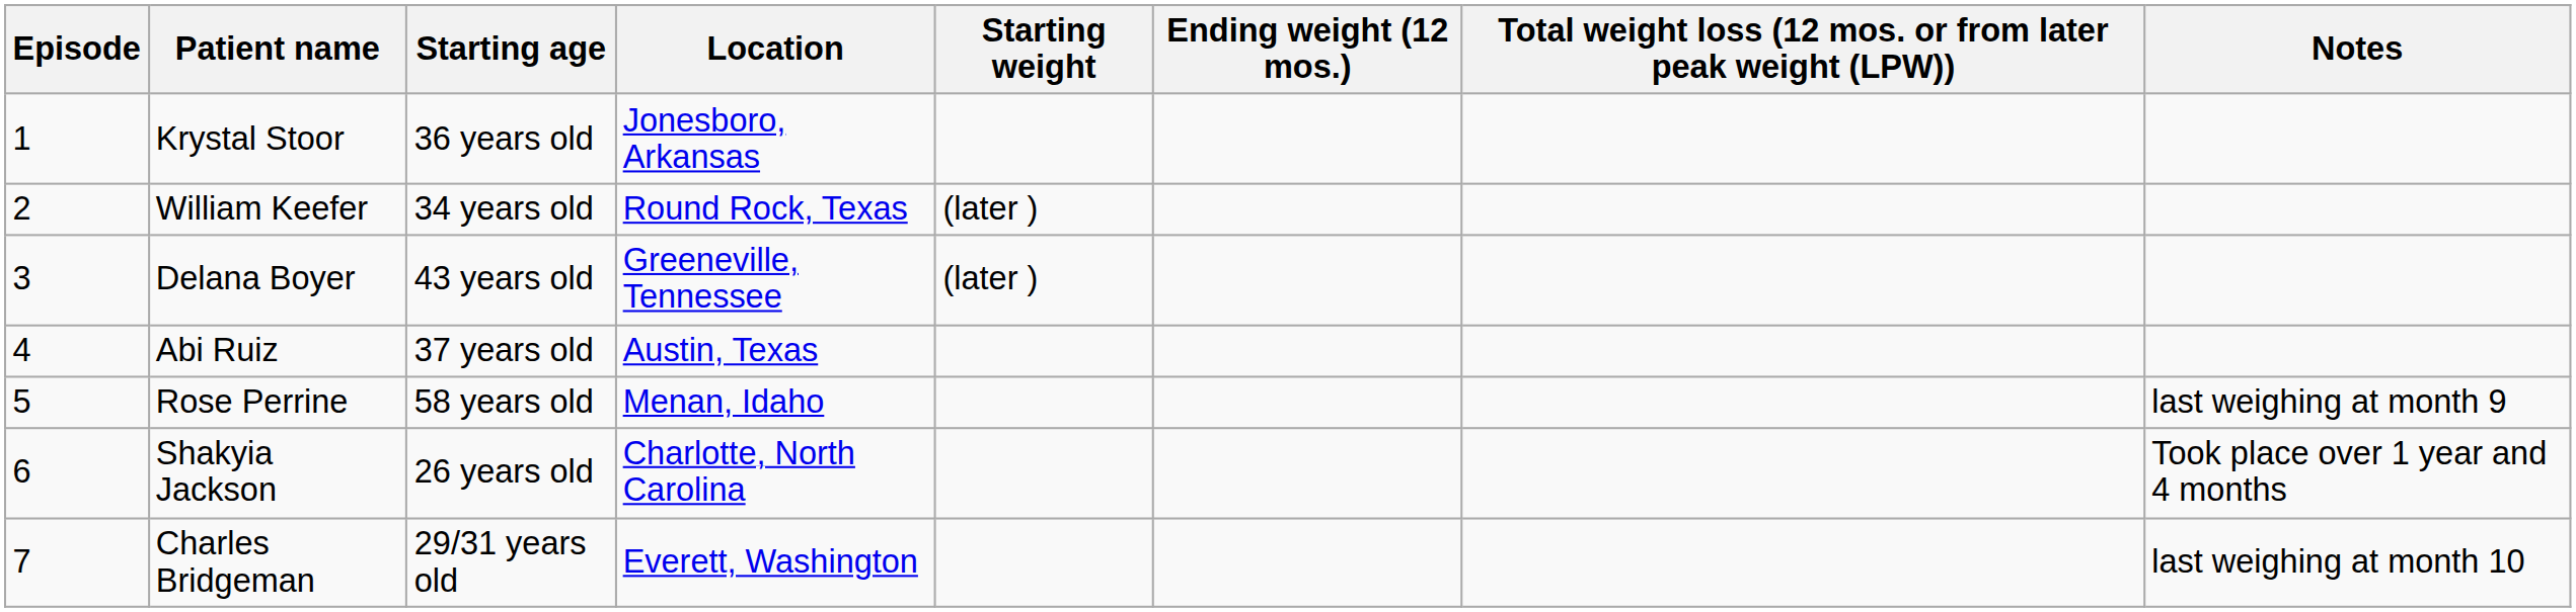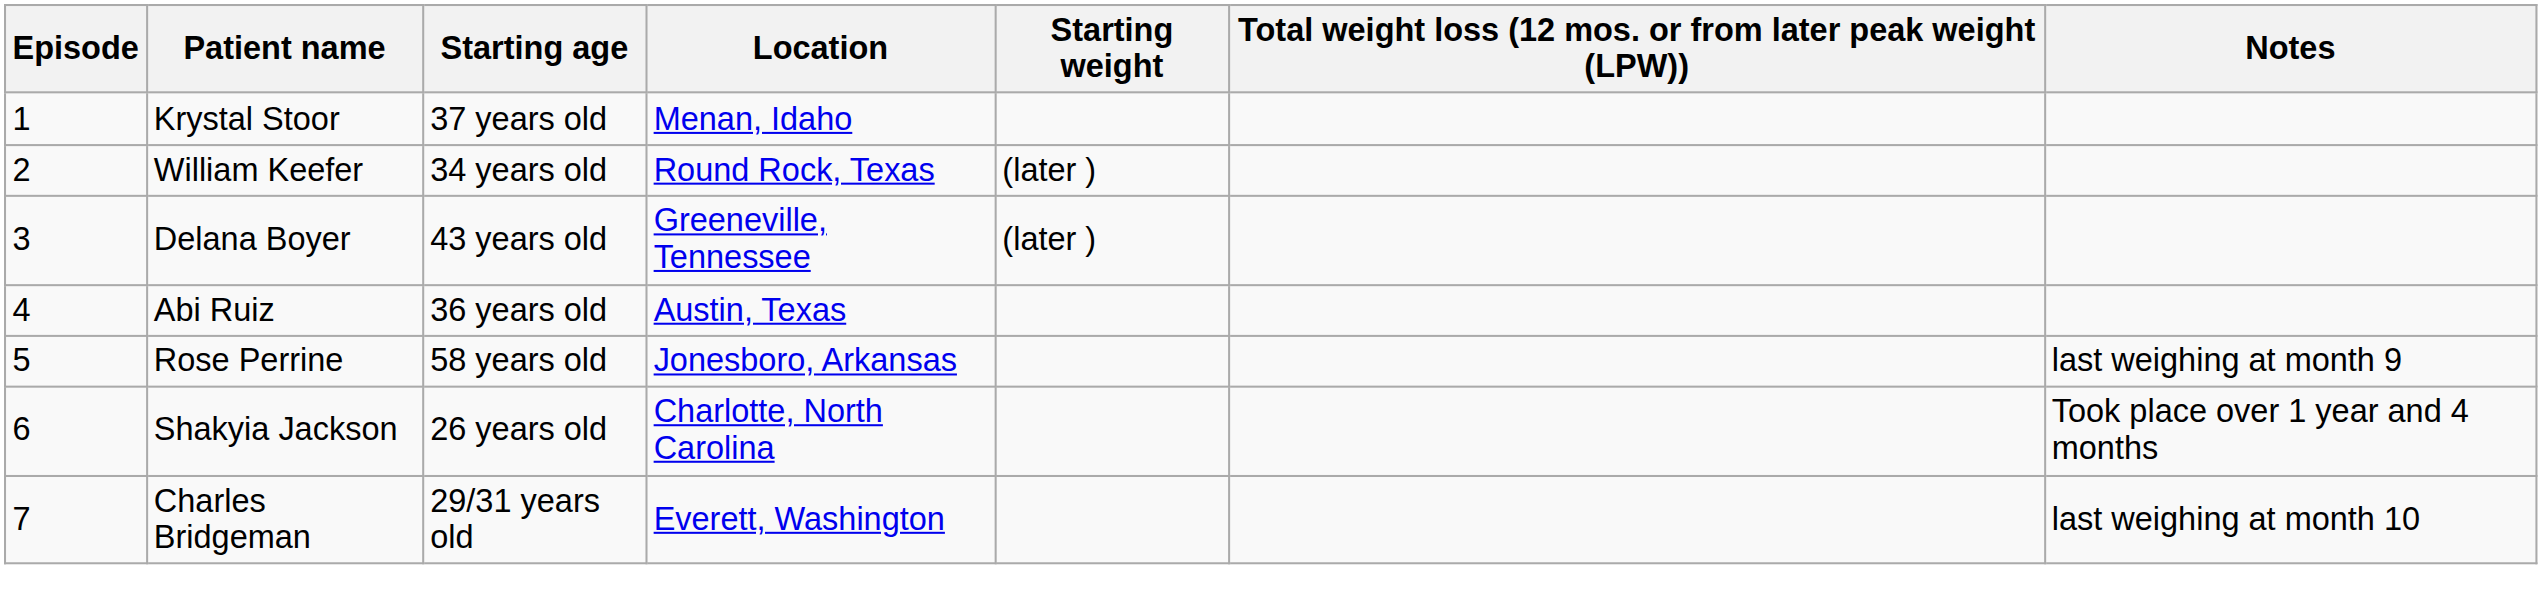- column: Ending weight (12 mos.)
Krystal Stoor | Starting age: 36 years old -> 37 years old
Krystal Stoor | Location: Jonesboro, Arkansas -> Menan, Idaho
Abi Ruiz | Starting age: 37 years old -> 36 years old
Rose Perrine | Location: Menan, Idaho -> Jonesboro, Arkansas
